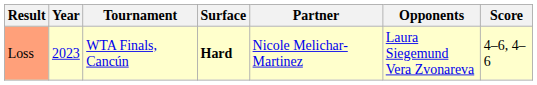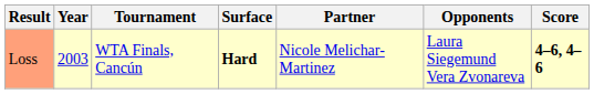Loss | Year: 2023 -> 2003
Loss | Score: normal -> bold
